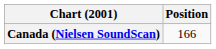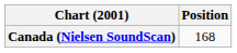Canada (Nielsen SoundScan) | Position: 166 -> 168
